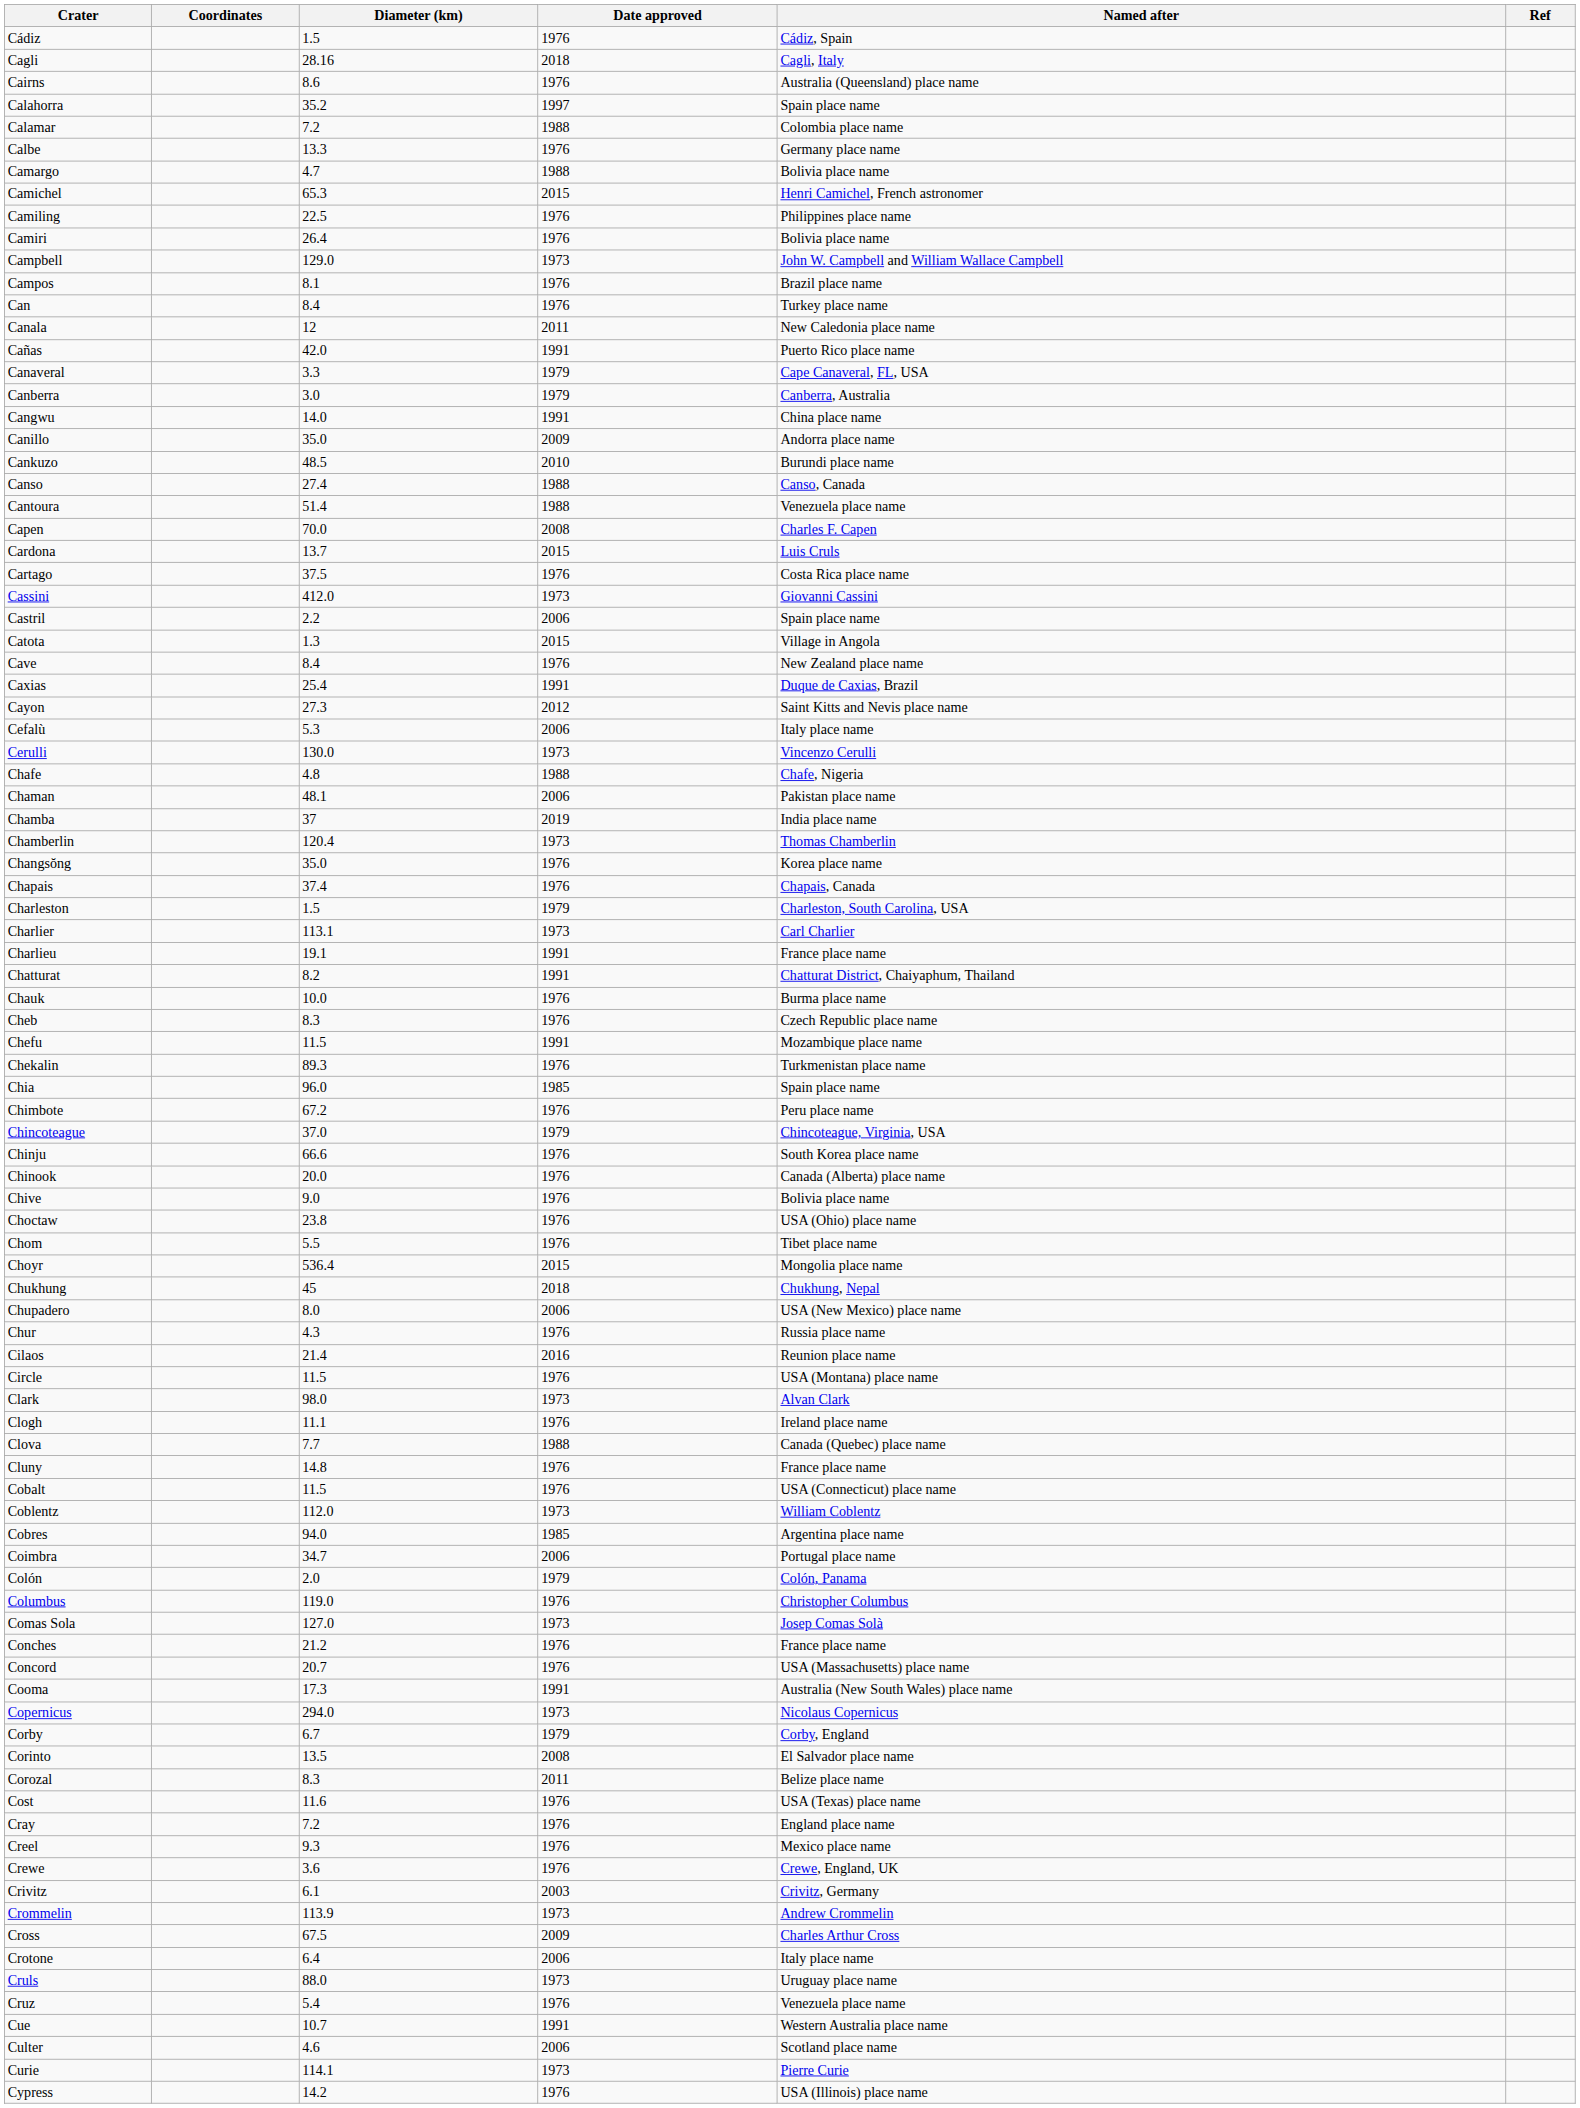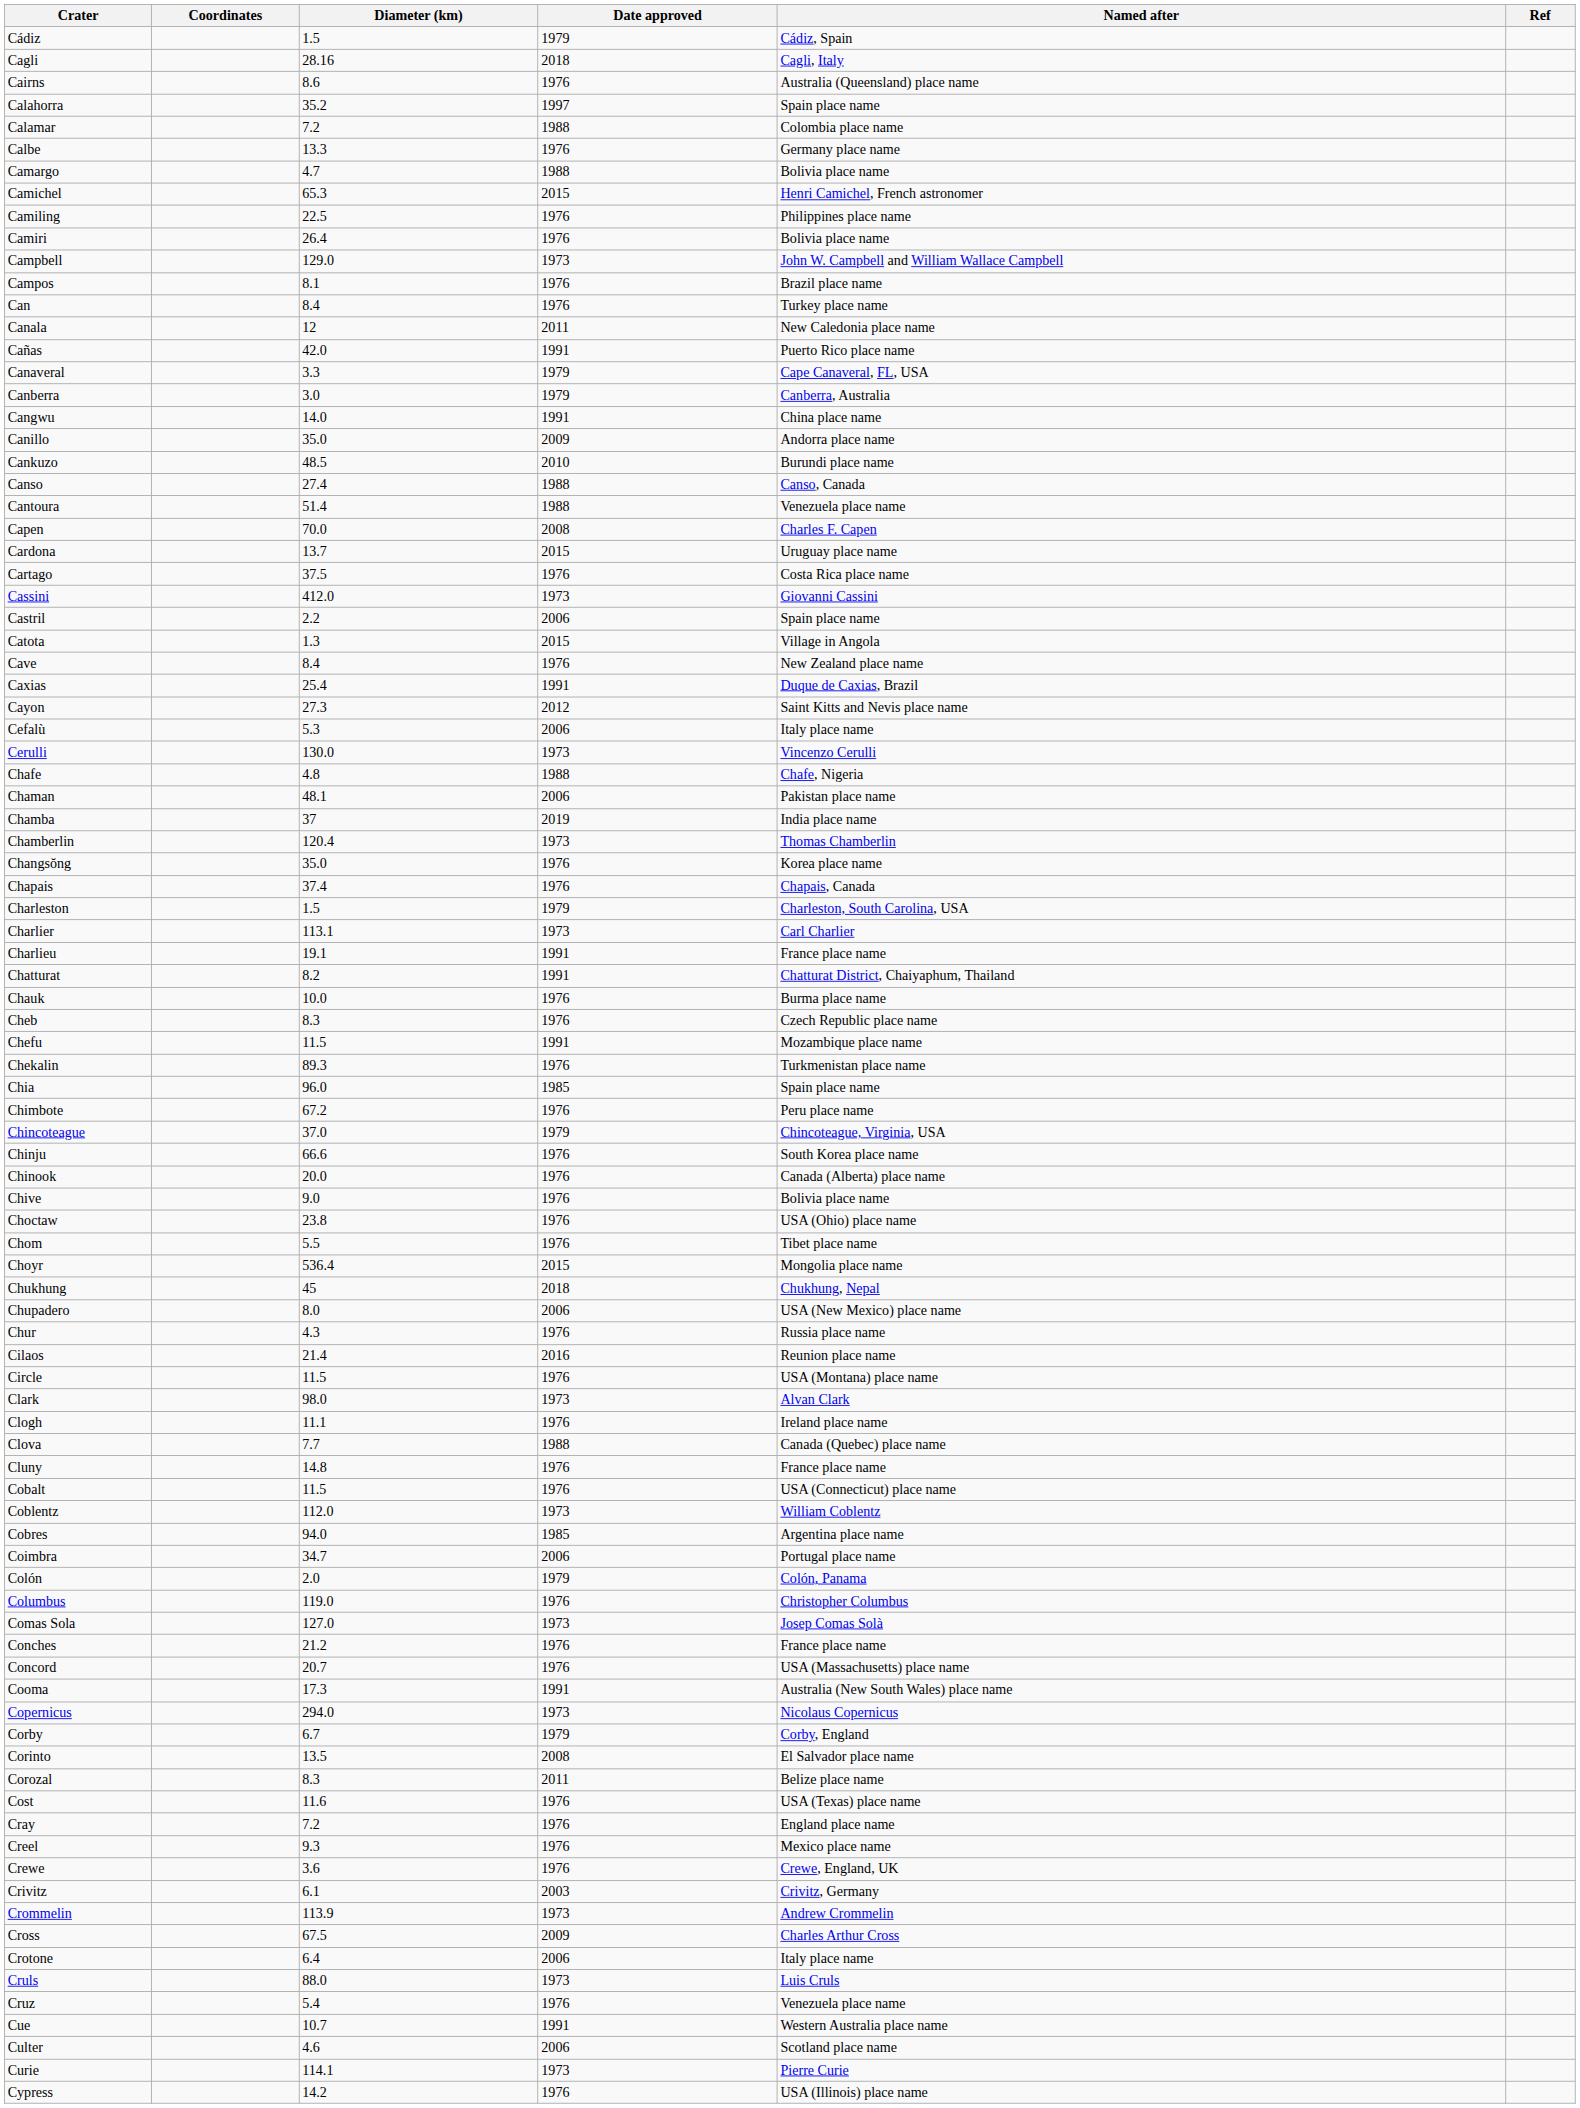Cádiz | Date approved: 1976 -> 1979
Cardona | Named after: Luis Cruls -> Uruguay place name
Cruls | Named after: Uruguay place name -> Luis Cruls
